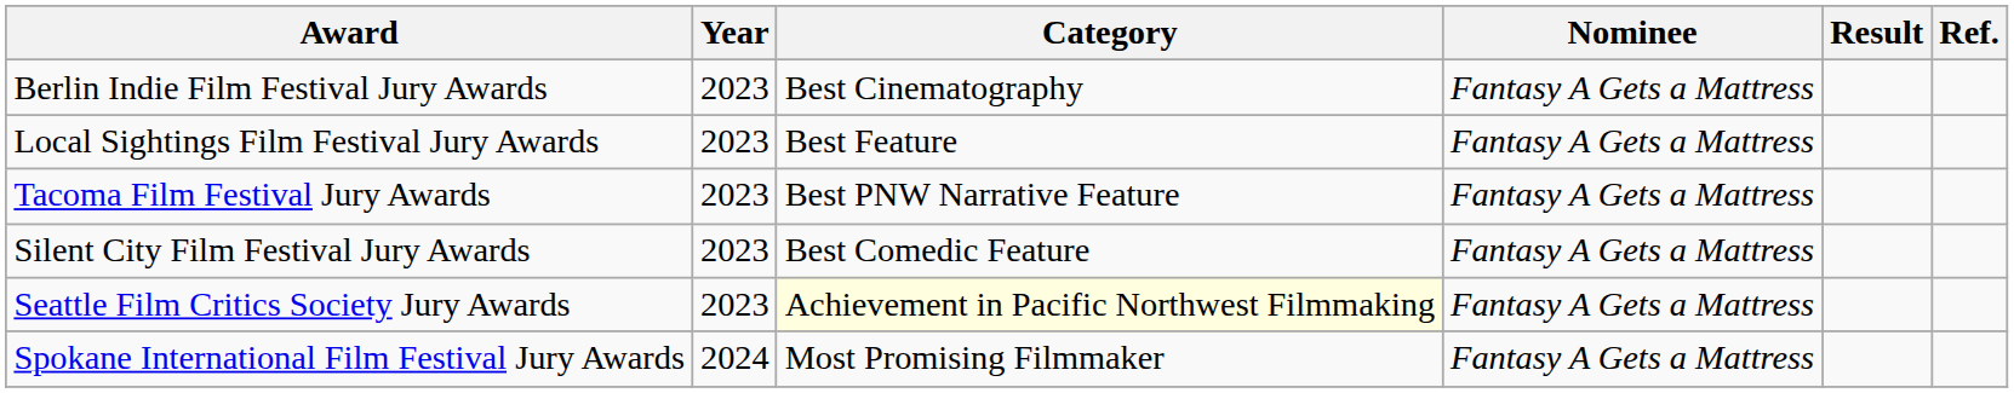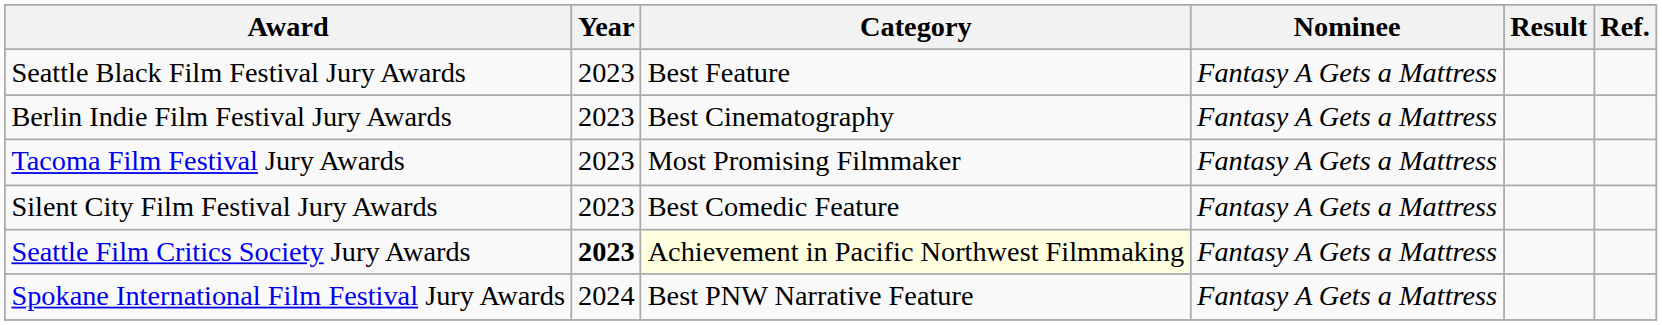+ row: Seattle Black Film Festival Jury Awards | 2023 | Best Feature | Fantasy A Gets a Mattress
- row: Local Sightings Film Festival Jury Awards | 2023 | Best Feature | Fantasy A Gets a Mattress
Tacoma Film Festival Jury Awards | Category: Best PNW Narrative Feature -> Most Promising Filmmaker
Seattle Film Critics Society Jury Awards | Year: normal -> bold
Spokane International Film Festival Jury Awards | Category: Most Promising Filmmaker -> Best PNW Narrative Feature
